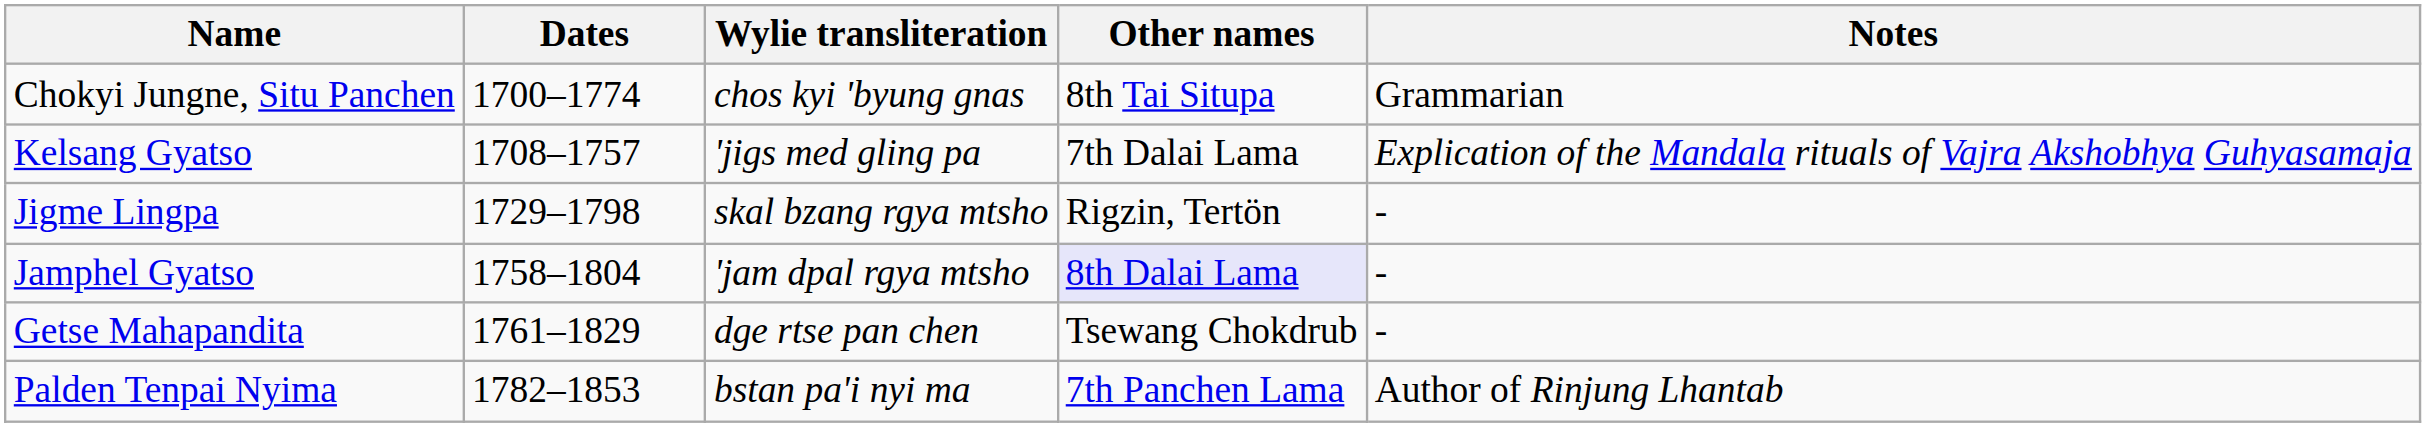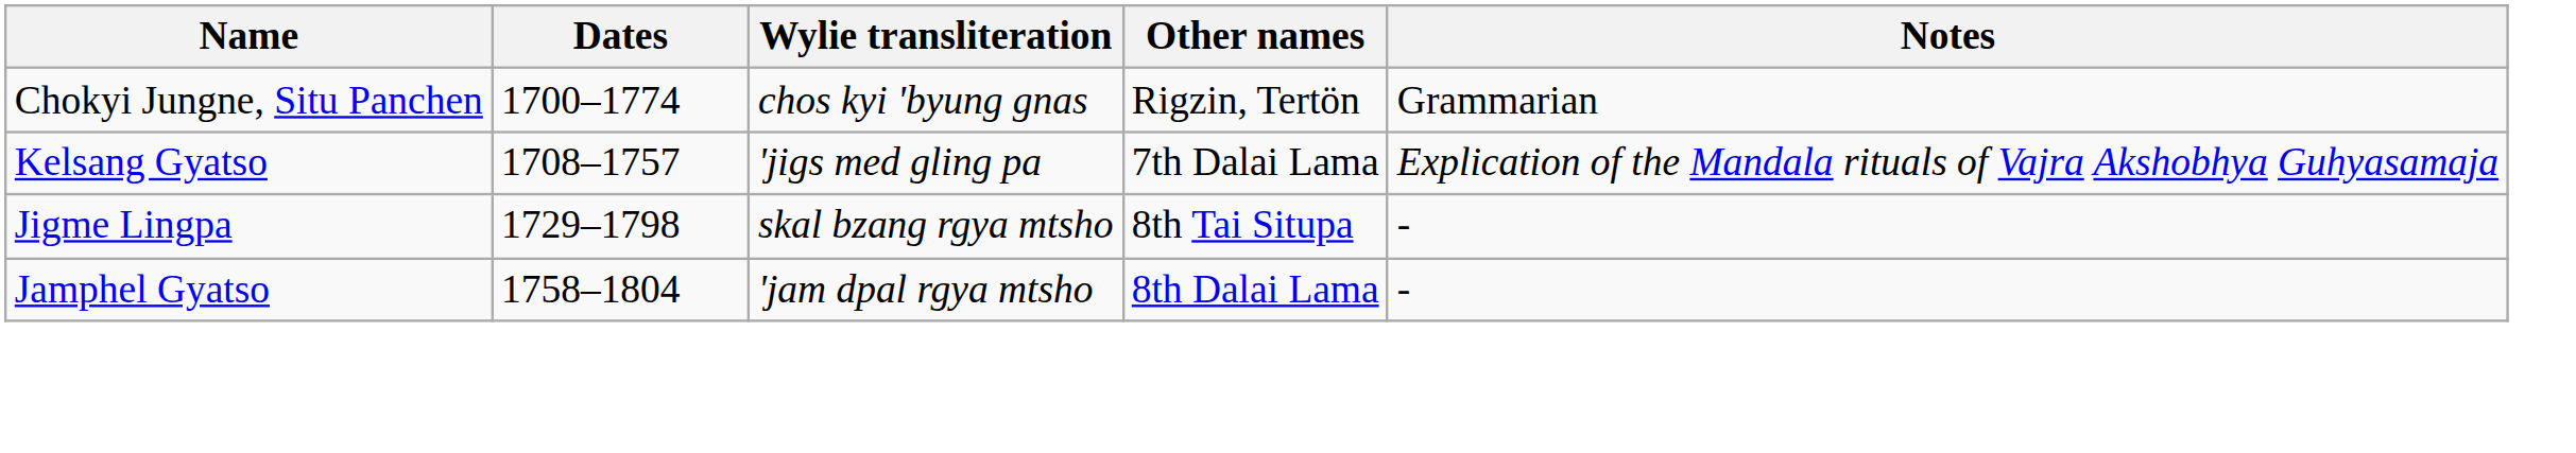Chokyi Jungne, Situ Panchen | Other names: 8th Tai Situpa -> Rigzin, Tertön
Jigme Lingpa | Other names: Rigzin, Tertön -> 8th Tai Situpa
Jamphel Gyatso | Other names: lavender background -> no background
- row: Getse Mahapandita | 1761–1829 | dge rtse pan chen | Tsewang Chokdrub | -
- row: Palden Tenpai Nyima | 1782–1853 | bstan pa'i nyi ma | 7th Panchen Lama | Author of Rinjung Lhantab
